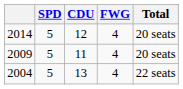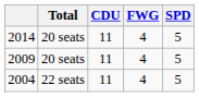columns swapped: SPD <-> Total
2014 | CDU: 12 -> 11
2004 | CDU: 13 -> 11
